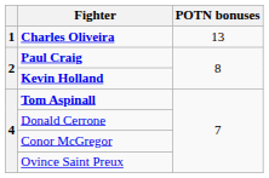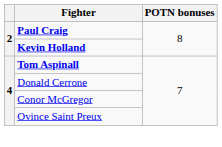- row: 1 | Charles Oliveira | 13
